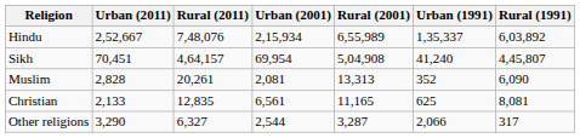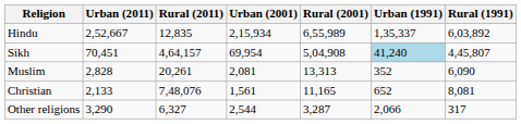Hindu | Rural (2011): 7,48,076 -> 12,835
Sikh | Urban (1991): no background -> lightblue background
Christian | Rural (2011): 12,835 -> 7,48,076
Christian | Urban (2001): 6,561 -> 1,561
Christian | Urban (1991): 625 -> 652
